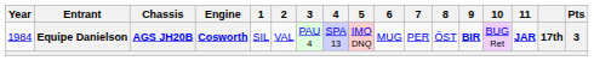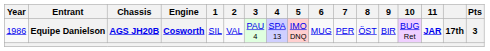Equipe Danielson | Year: 1984 -> 1986
Equipe Danielson | 9: bold -> normal
